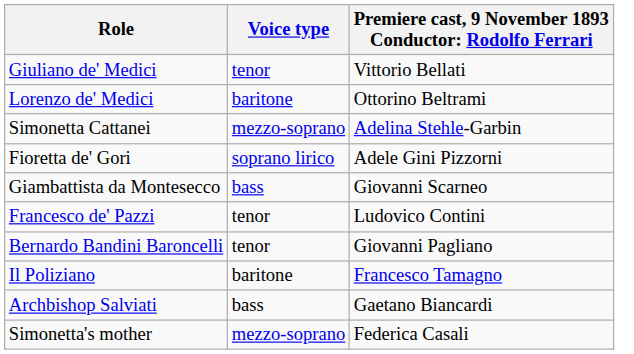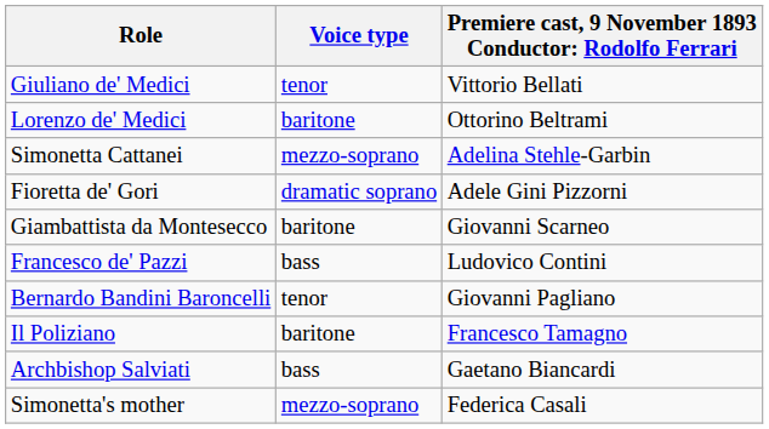Fioretta de' Gori | Voice type: soprano lirico -> dramatic soprano
Giambattista da Montesecco | Voice type: bass -> baritone
Francesco de' Pazzi | Voice type: tenor -> bass
